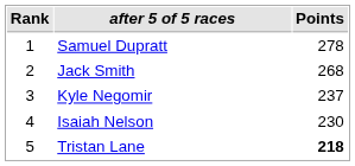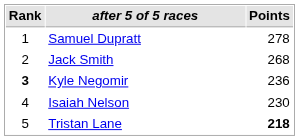Kyle Negomir | Rank: normal -> bold
Kyle Negomir | Points: 237 -> 236
